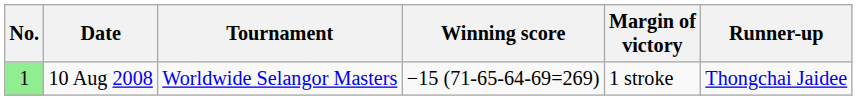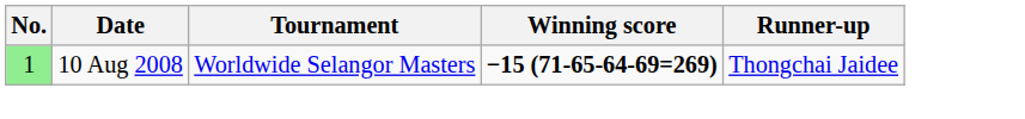- column: Margin of victory | 1 stroke
10 Aug 2008 | Winning score: normal -> bold
